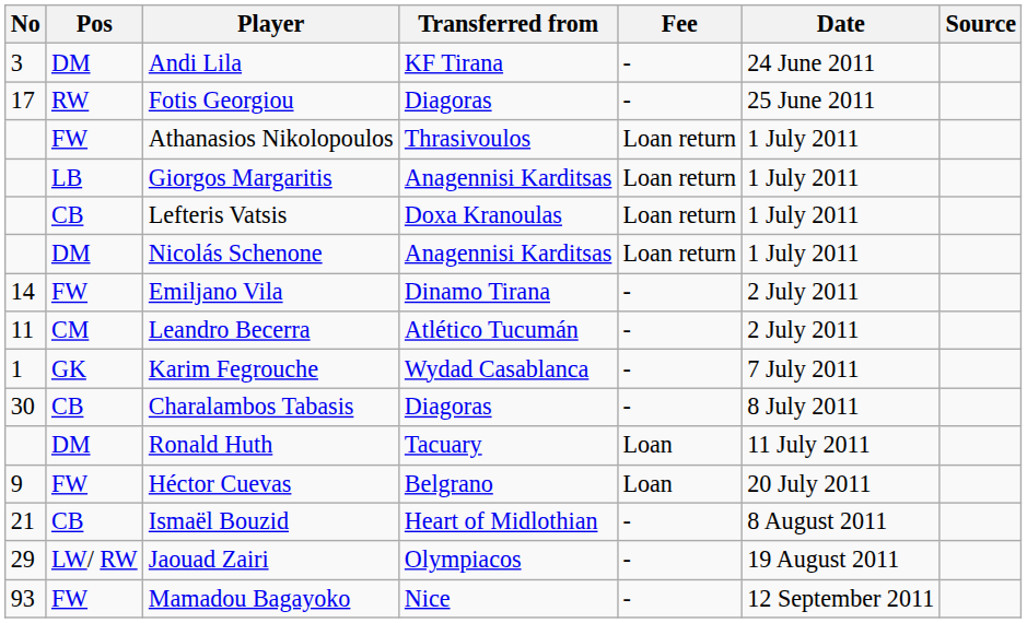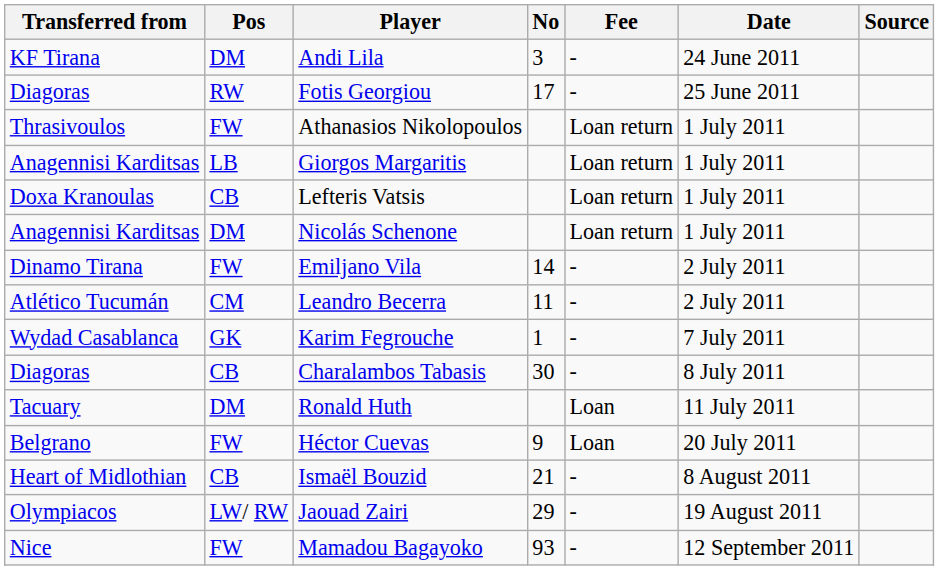columns swapped: No <-> Transferred from
